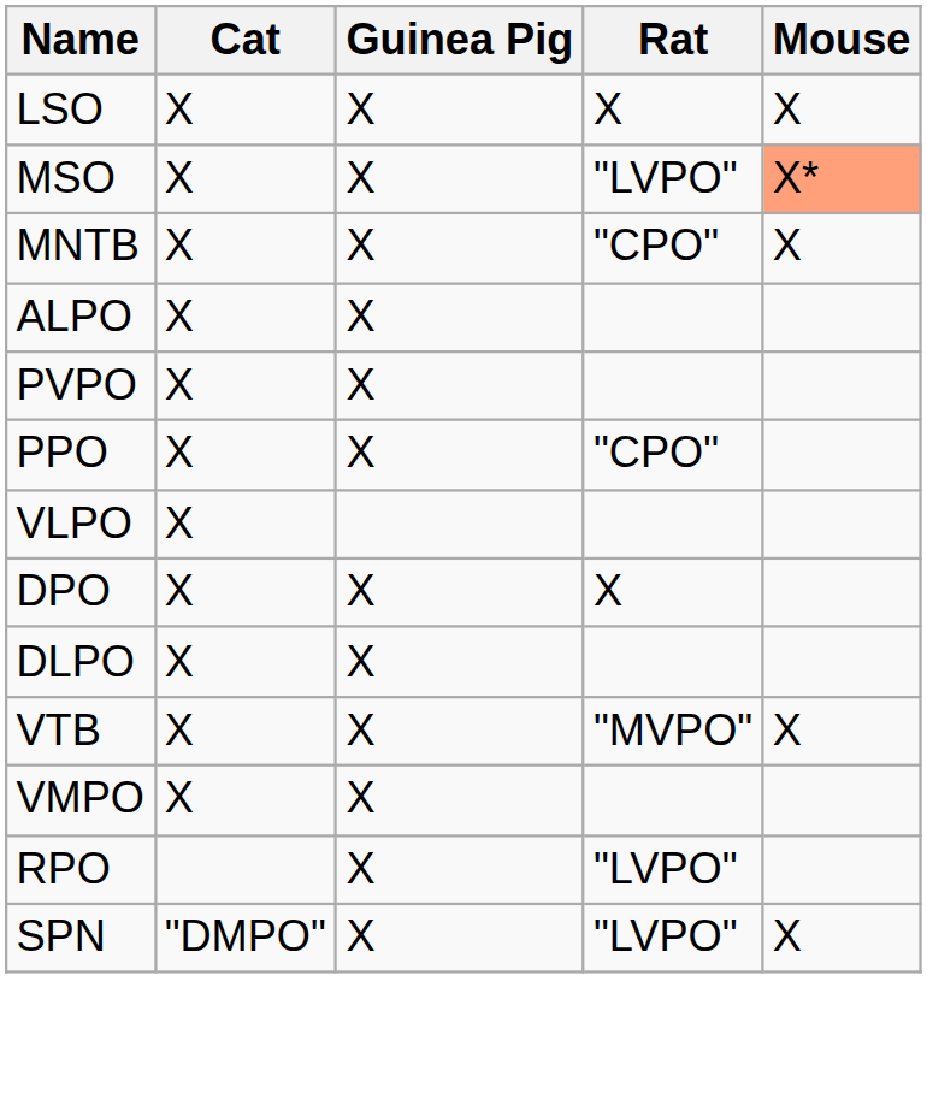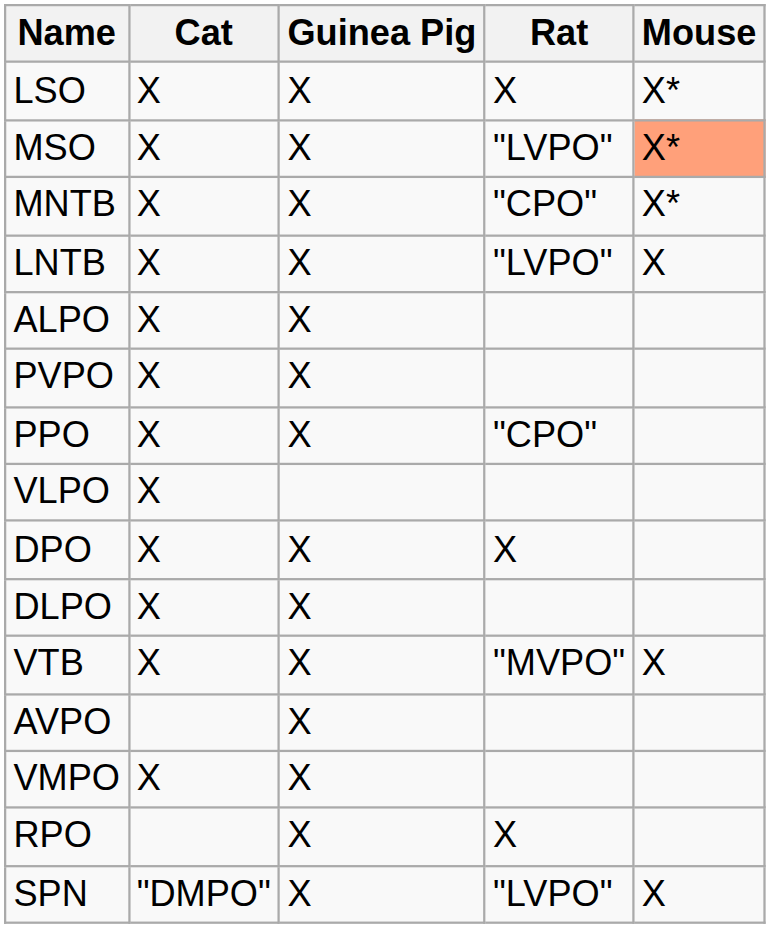LSO | Mouse: X -> X*
MNTB | Mouse: X -> X*
+ row: LNTB | X | X | "LVPO" | X
+ row: AVPO | X
RPO | Rat: "LVPO" -> X
